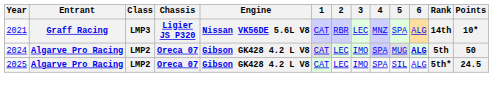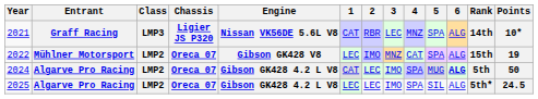+ row: 2022 | Mühlner Motorsport | LMP2 | Oreca 07 | Gibson GK428 V8 | LEC | IMO | MNZ | CAT | SPA | ALG | 15th | 19
2025 | 1: CAT -> LEC
